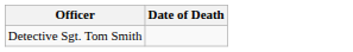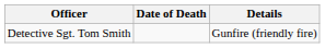+ column: Details | Gunfire (friendly fire)
